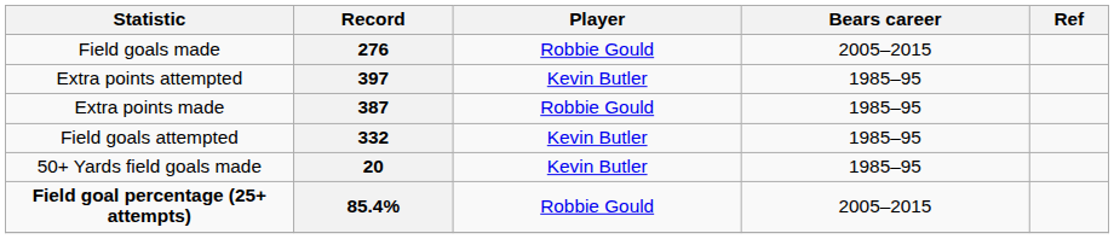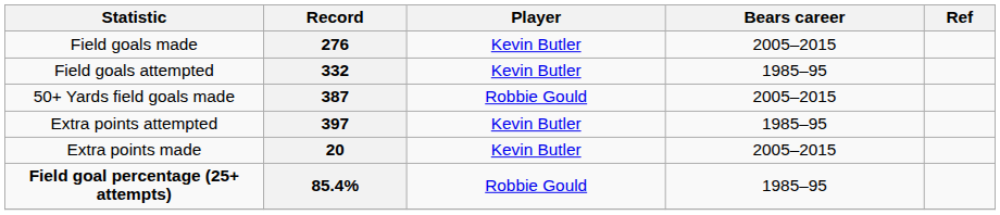276 | Player: Robbie Gould -> Kevin Butler
rows swapped: 332 <-> 397
387 | Statistic: Extra points made -> 50+ Yards field goals made
387 | Bears career: 1985–95 -> 2005–2015
20 | Statistic: 50+ Yards field goals made -> Extra points made
20 | Bears career: 1985–95 -> 2005–2015
85.4% | Bears career: 2005–2015 -> 1985–95
